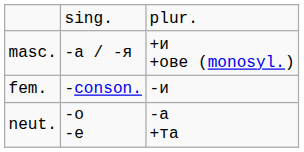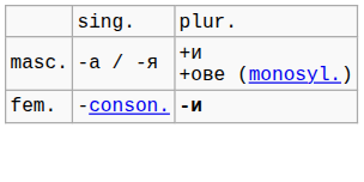fem. | column 3: normal -> bold
- row: neut. | -о -е | -а +та
